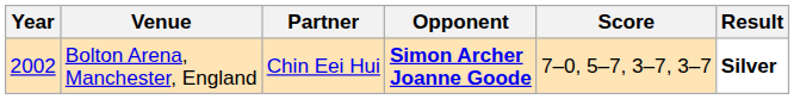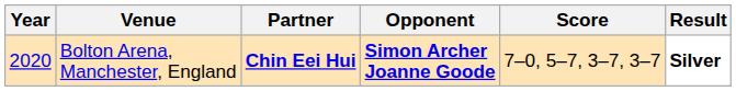Bolton Arena, Manchester, England | Year: 2002 -> 2020
Bolton Arena, Manchester, England | Partner: normal -> bold
